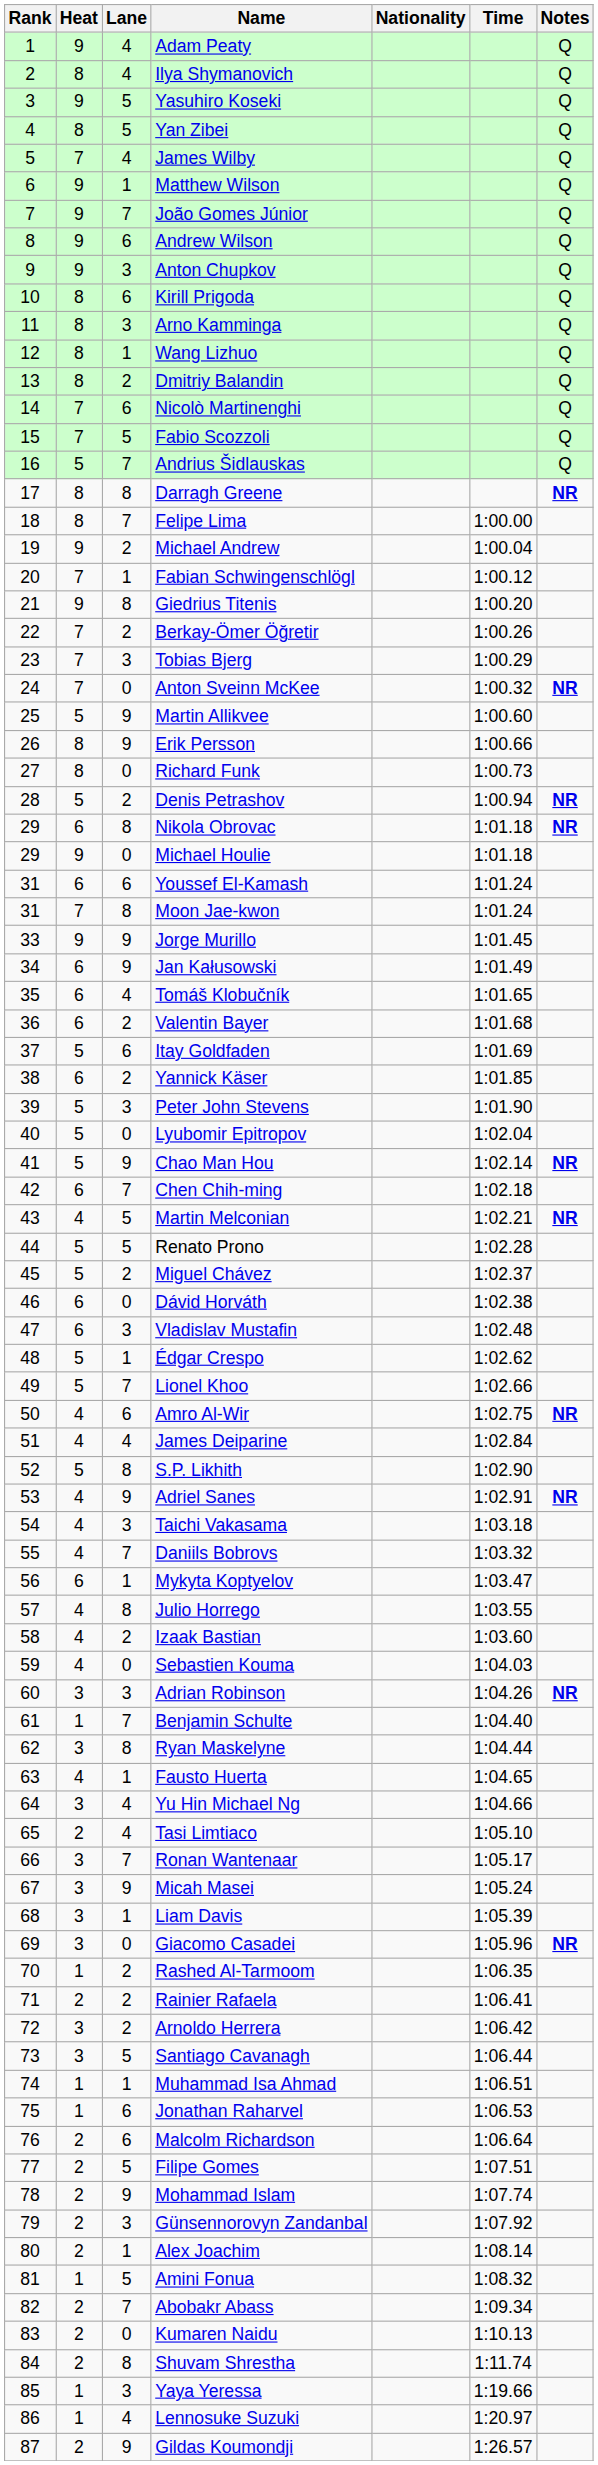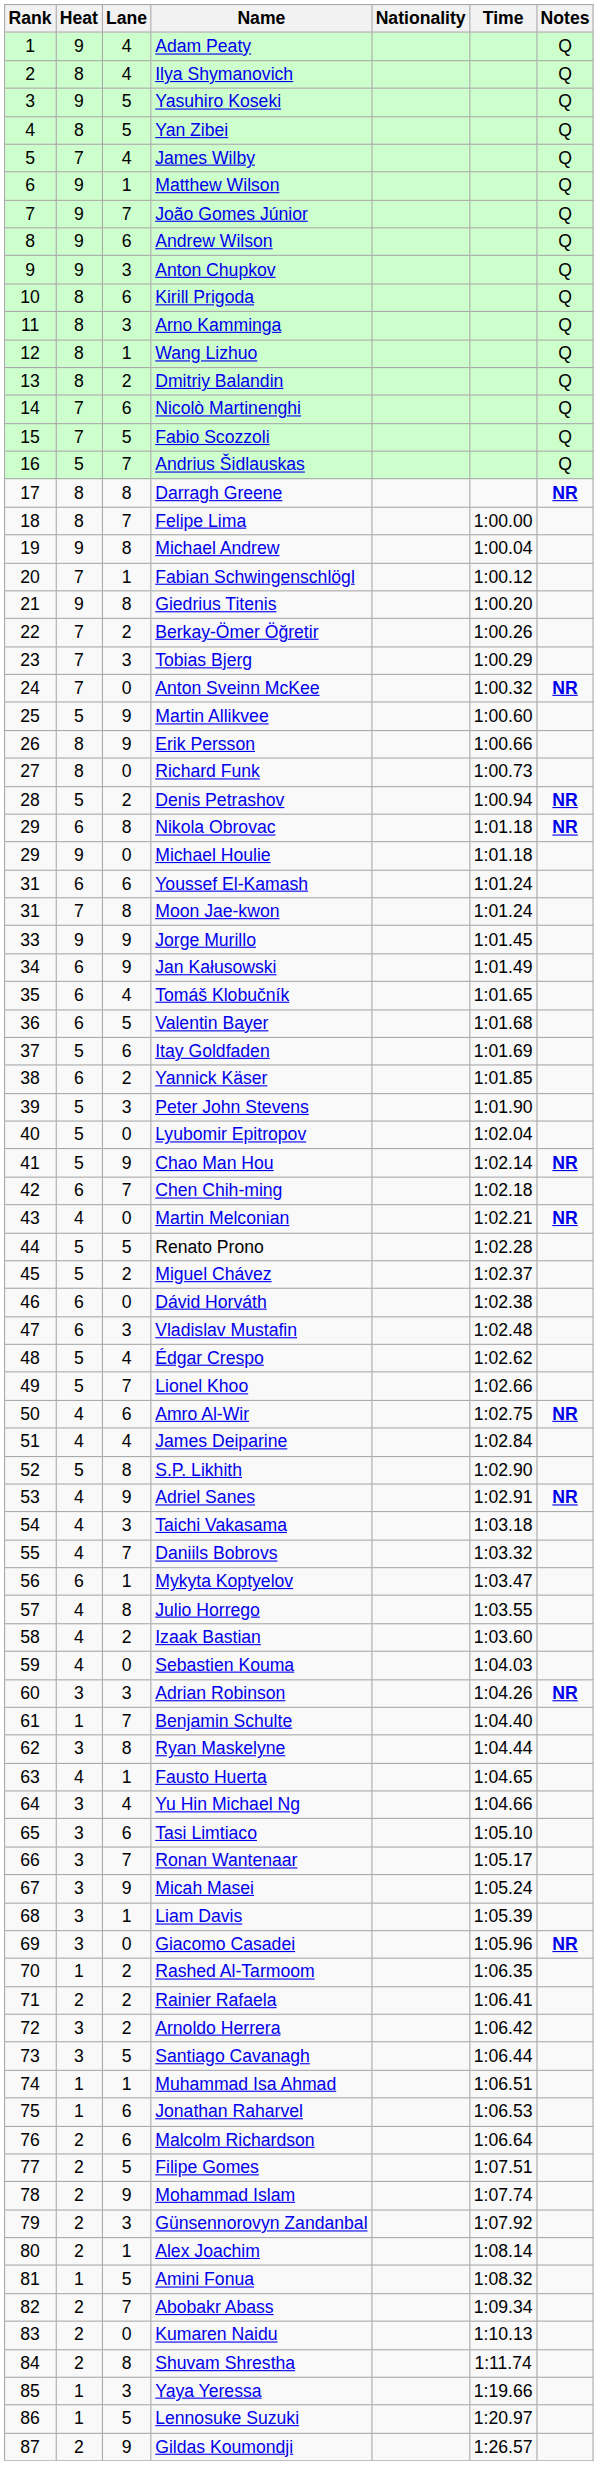Michael Andrew | Lane: 2 -> 8
Valentin Bayer | Lane: 2 -> 5
Martin Melconian | Lane: 5 -> 0
Édgar Crespo | Lane: 1 -> 4
Tasi Limtiaco | Heat: 2 -> 3
Tasi Limtiaco | Lane: 4 -> 6
Lennosuke Suzuki | Lane: 4 -> 5
